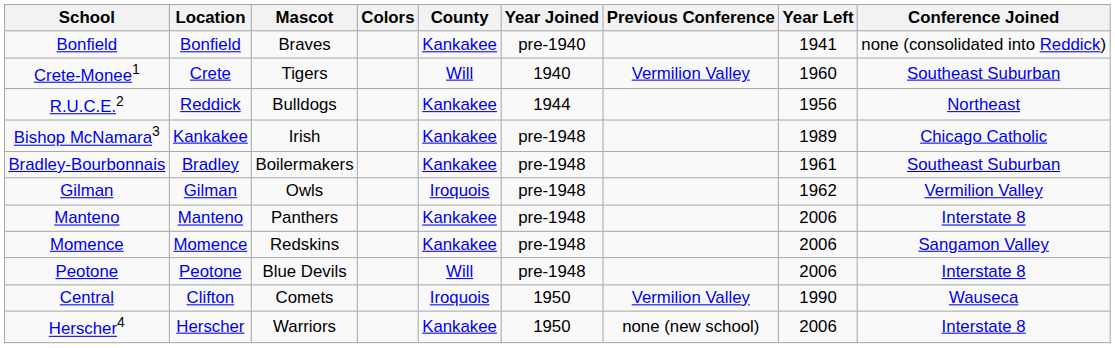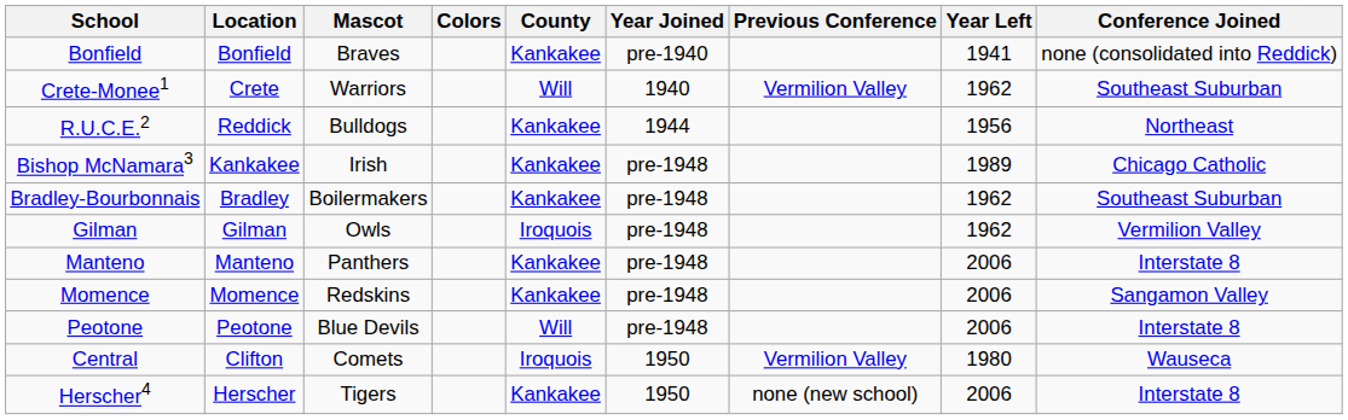Crete-Monee1 | Mascot: Tigers -> Warriors
Crete-Monee1 | Year Left: 1960 -> 1962
Bradley-Bourbonnais | Year Left: 1961 -> 1962
Central | Year Left: 1990 -> 1980
Herscher4 | Mascot: Warriors -> Tigers
